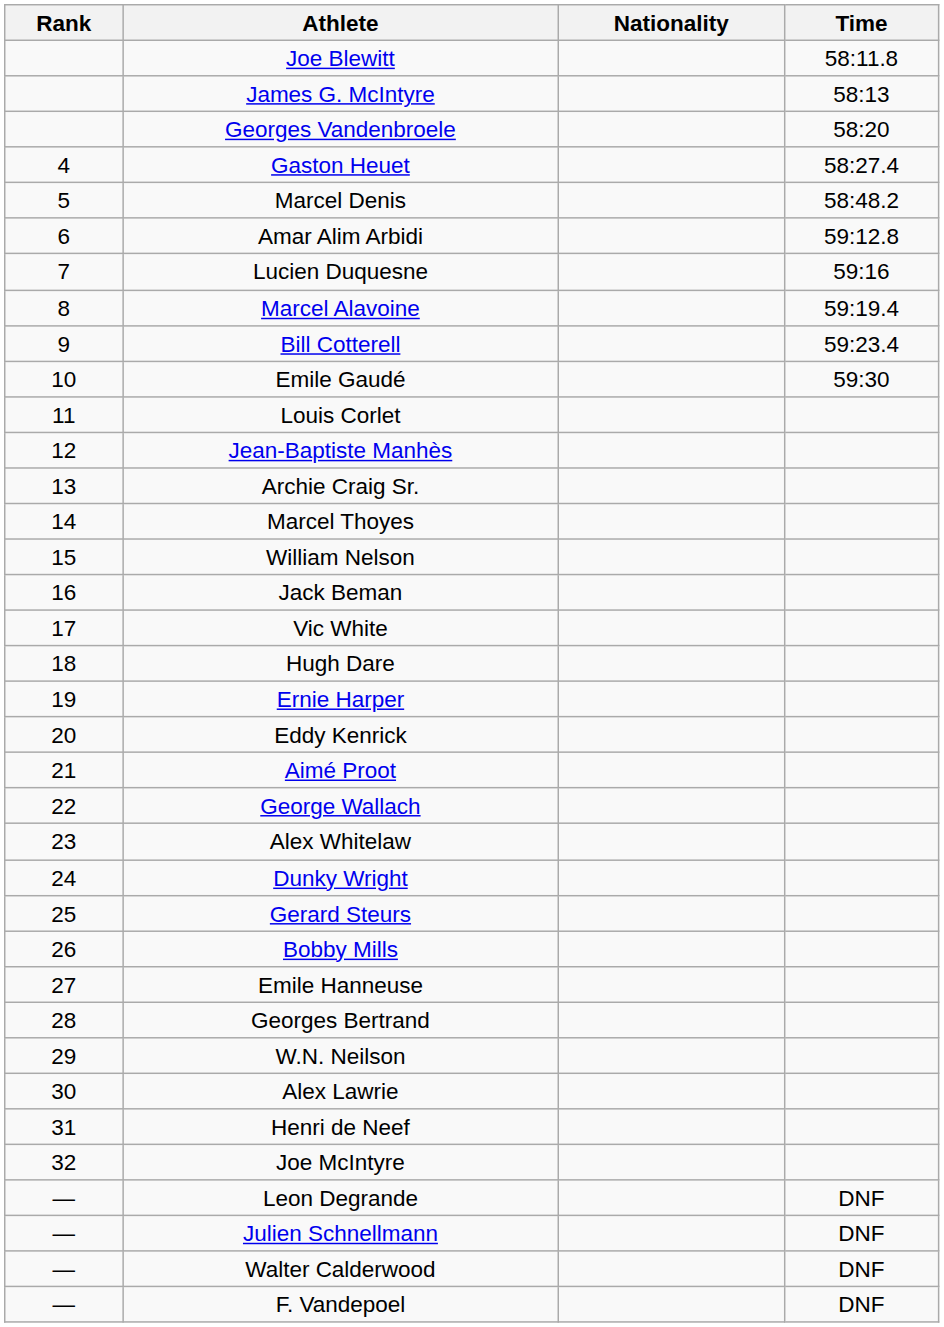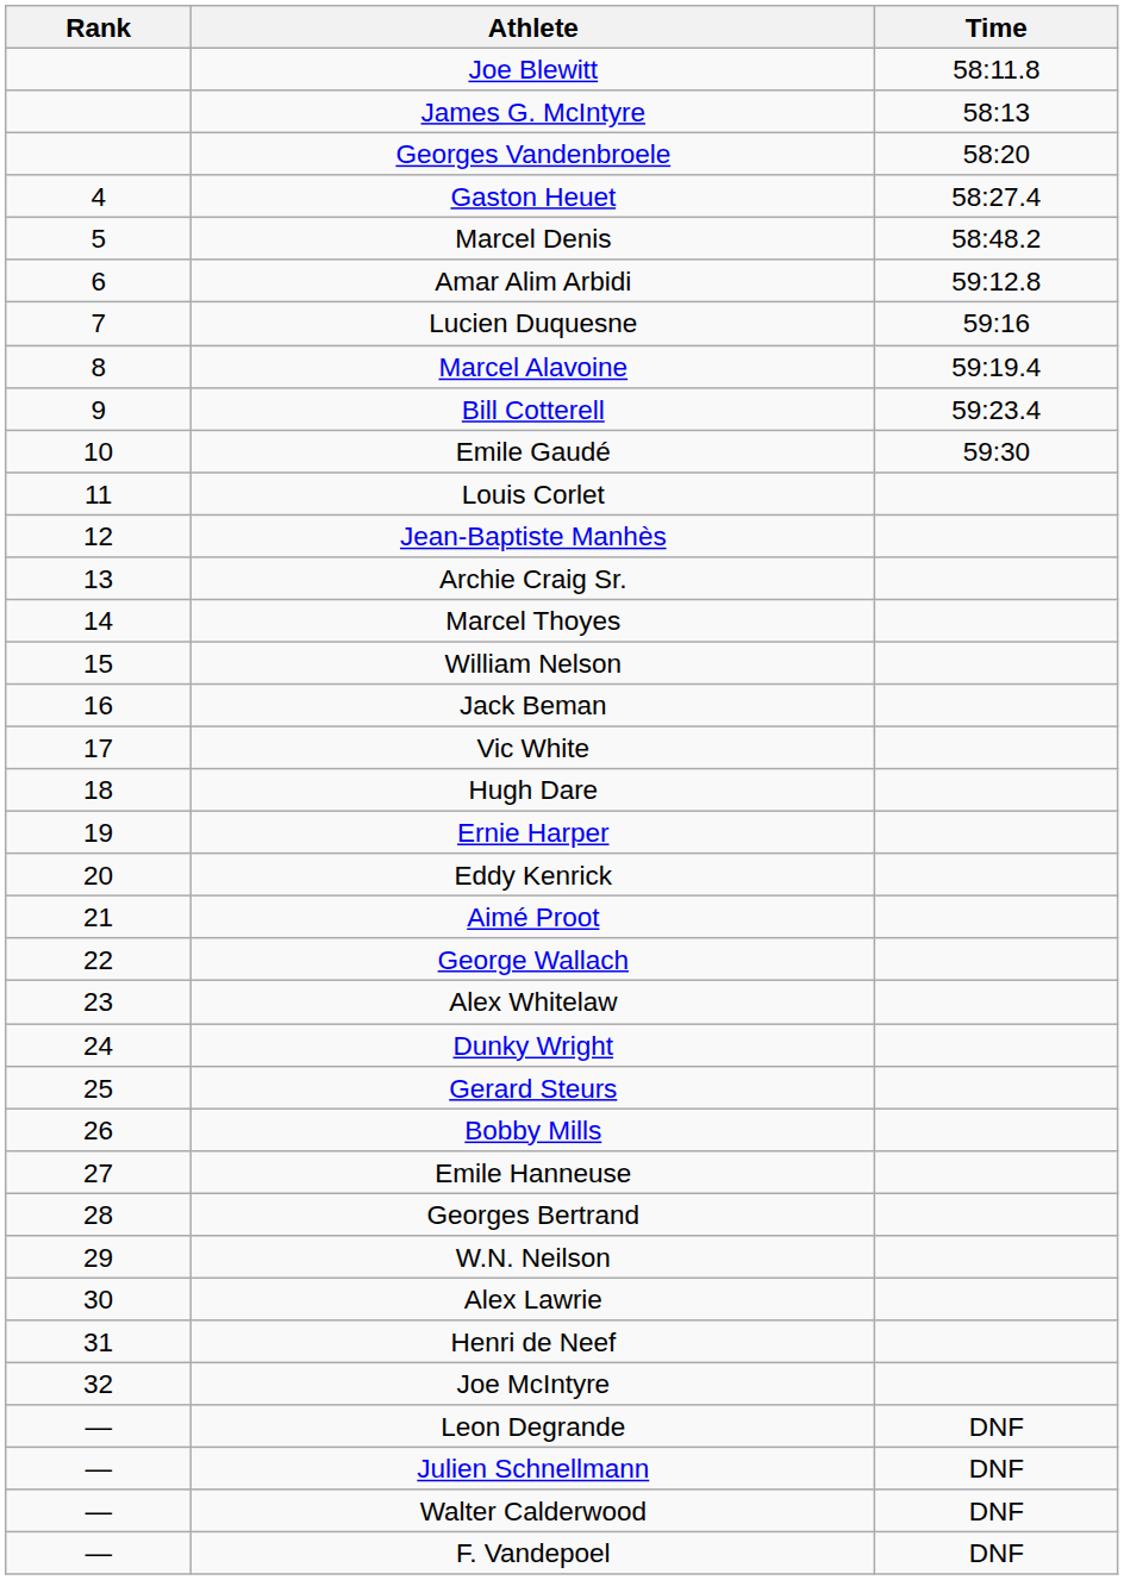- column: Nationality
